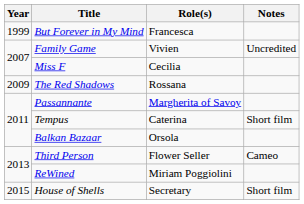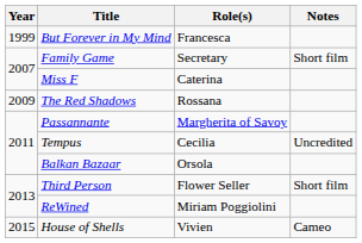Family Game | Role(s): Vivien -> Secretary
Family Game | Notes: Uncredited -> Short film
Miss F | Role(s): Cecilia -> Caterina
Tempus | Role(s): Caterina -> Cecilia
Tempus | Notes: Short film -> Uncredited
Third Person | Notes: Cameo -> Short film
House of Shells | Role(s): Secretary -> Vivien
House of Shells | Notes: Short film -> Cameo
